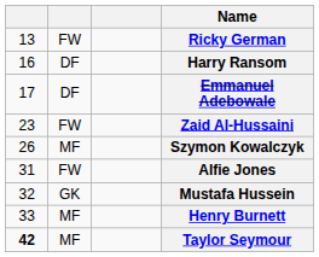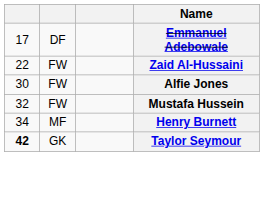- row: 13 | FW | Ricky German
- row: 16 | DF | Harry Ransom
Zaid Al-Hussaini | column 1: 23 -> 22
- row: 26 | MF | Szymon Kowalczyk
Alfie Jones | column 1: 31 -> 30
Mustafa Hussein | column 2: GK -> FW
Henry Burnett | column 1: 33 -> 34
Taylor Seymour | column 2: MF -> GK
